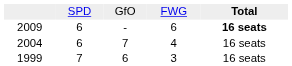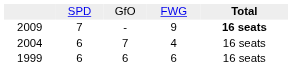2009 | column 2: 6 -> 7
2009 | column 4: 6 -> 9
1999 | column 2: 7 -> 6
1999 | column 4: 3 -> 6
